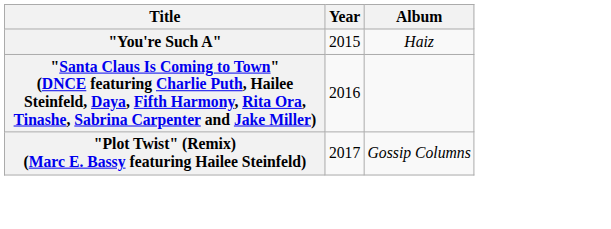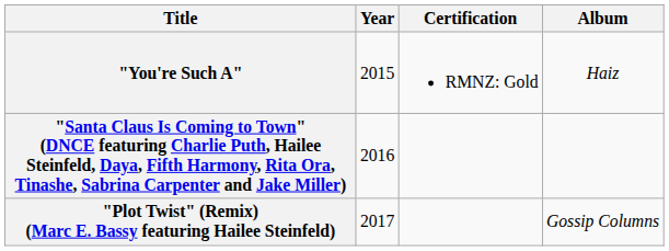+ column: Certification | RMNZ: Gold
